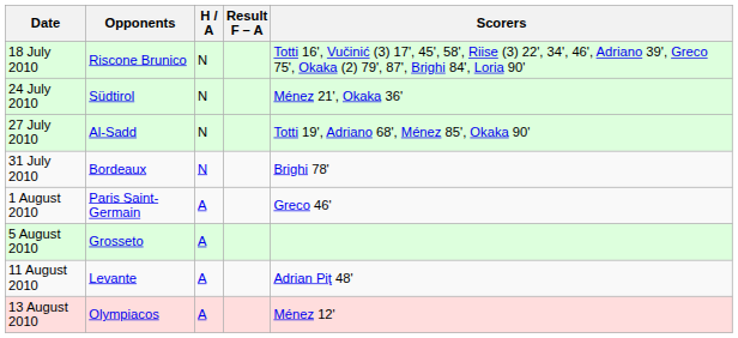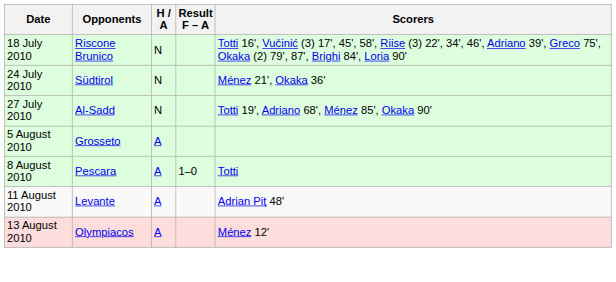- row: 31 July 2010 | Bordeaux | N | Brighi 78'
- row: 1 August 2010 | Paris Saint-Germain | A | Greco 46'
+ row: 8 August 2010 | Pescara | A | 1–0 | Totti
